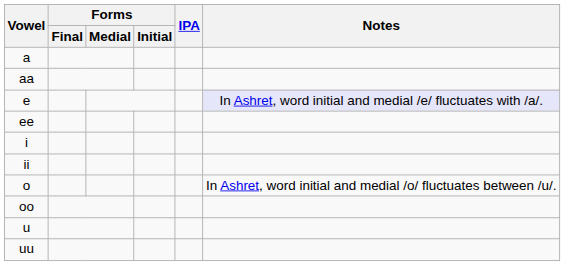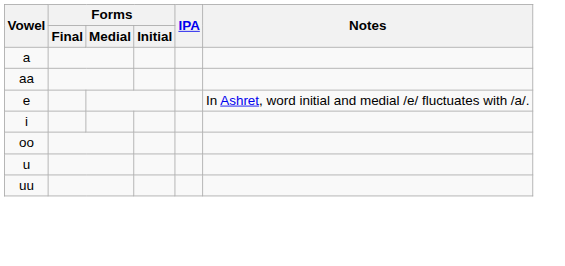e | Notes: lavender background -> no background
- row: ee
- row: ii
- row: o | In Ashret, word initial and medial /o/ fluctuates between /u/.
